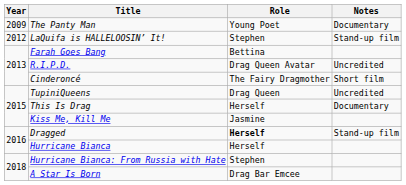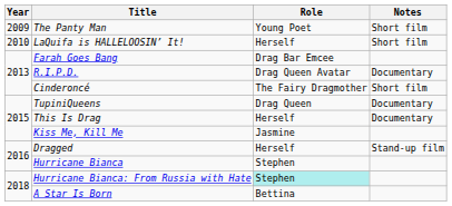The Panty Man | Notes: Documentary -> Short film
LaQuifa is HALLELOOSIN’ It! | Year: 2012 -> 2010
LaQuifa is HALLELOOSIN’ It! | Role: Stephen -> Herself
LaQuifa is HALLELOOSIN’ It! | Notes: Stand-up film -> Short film
Farah Goes Bang | Role: Bettina -> Drag Bar Emcee
R.I.P.D. | Notes: Uncredited -> Documentary
TupiniQueens | Notes: Uncredited -> Documentary
Dragged | Role: bold -> normal
Hurricane Bianca | Role: Herself -> Stephen
Hurricane Bianca: From Russia with Hate | Role: no background -> paleturquoise background
A Star Is Born | Role: Drag Bar Emcee -> Bettina
